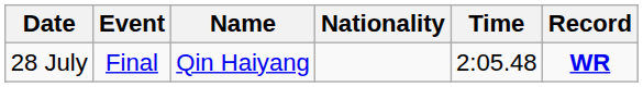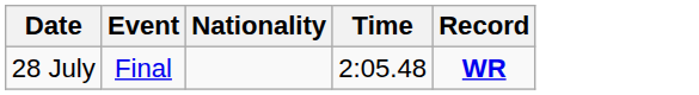- column: Name | Qin Haiyang
